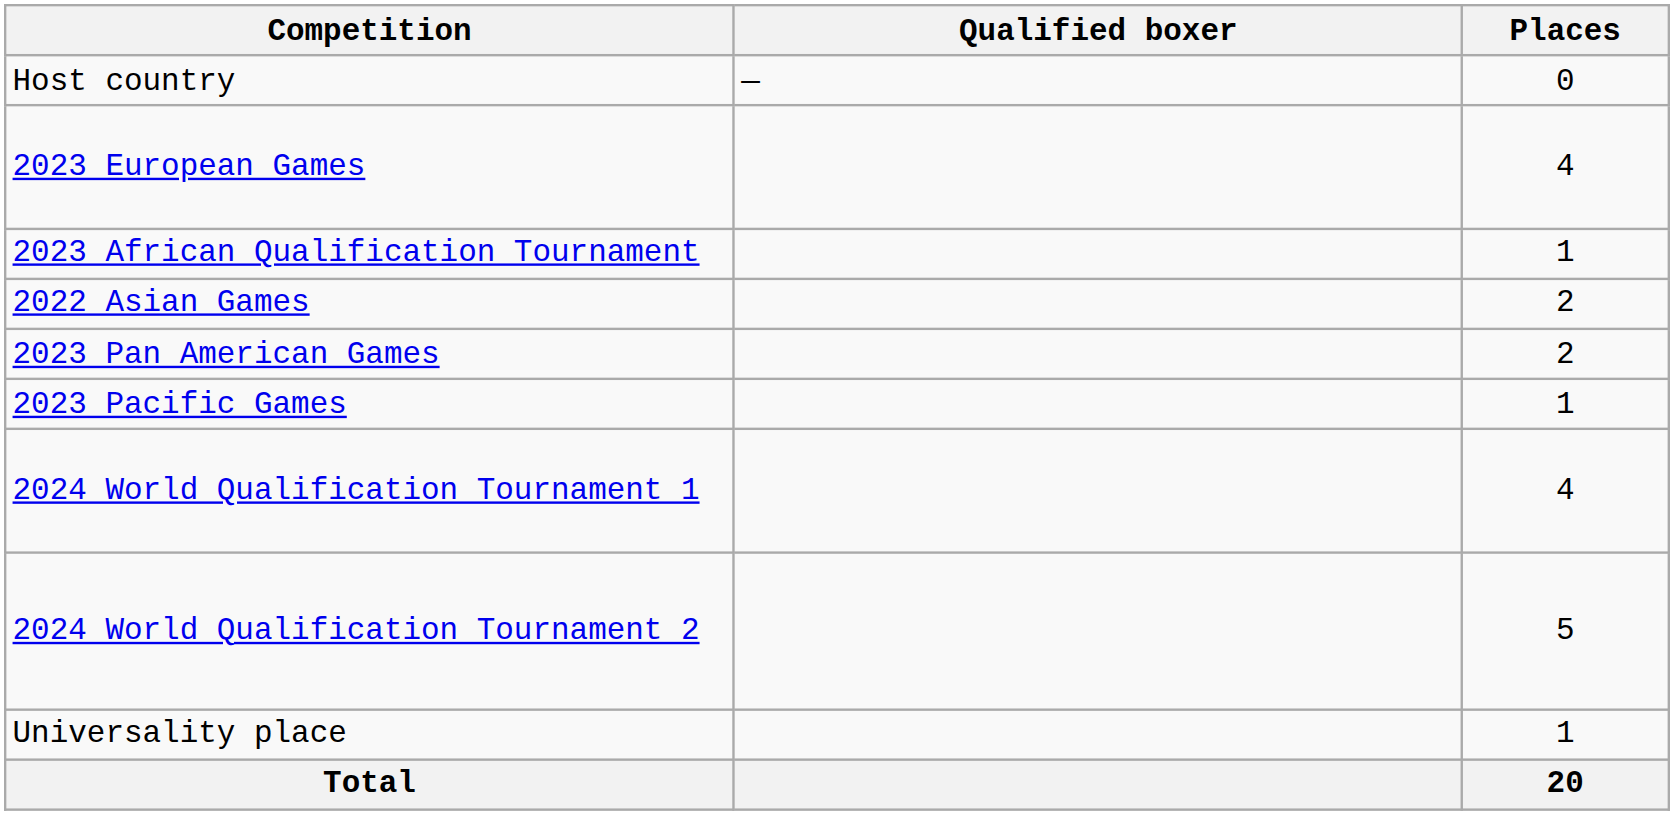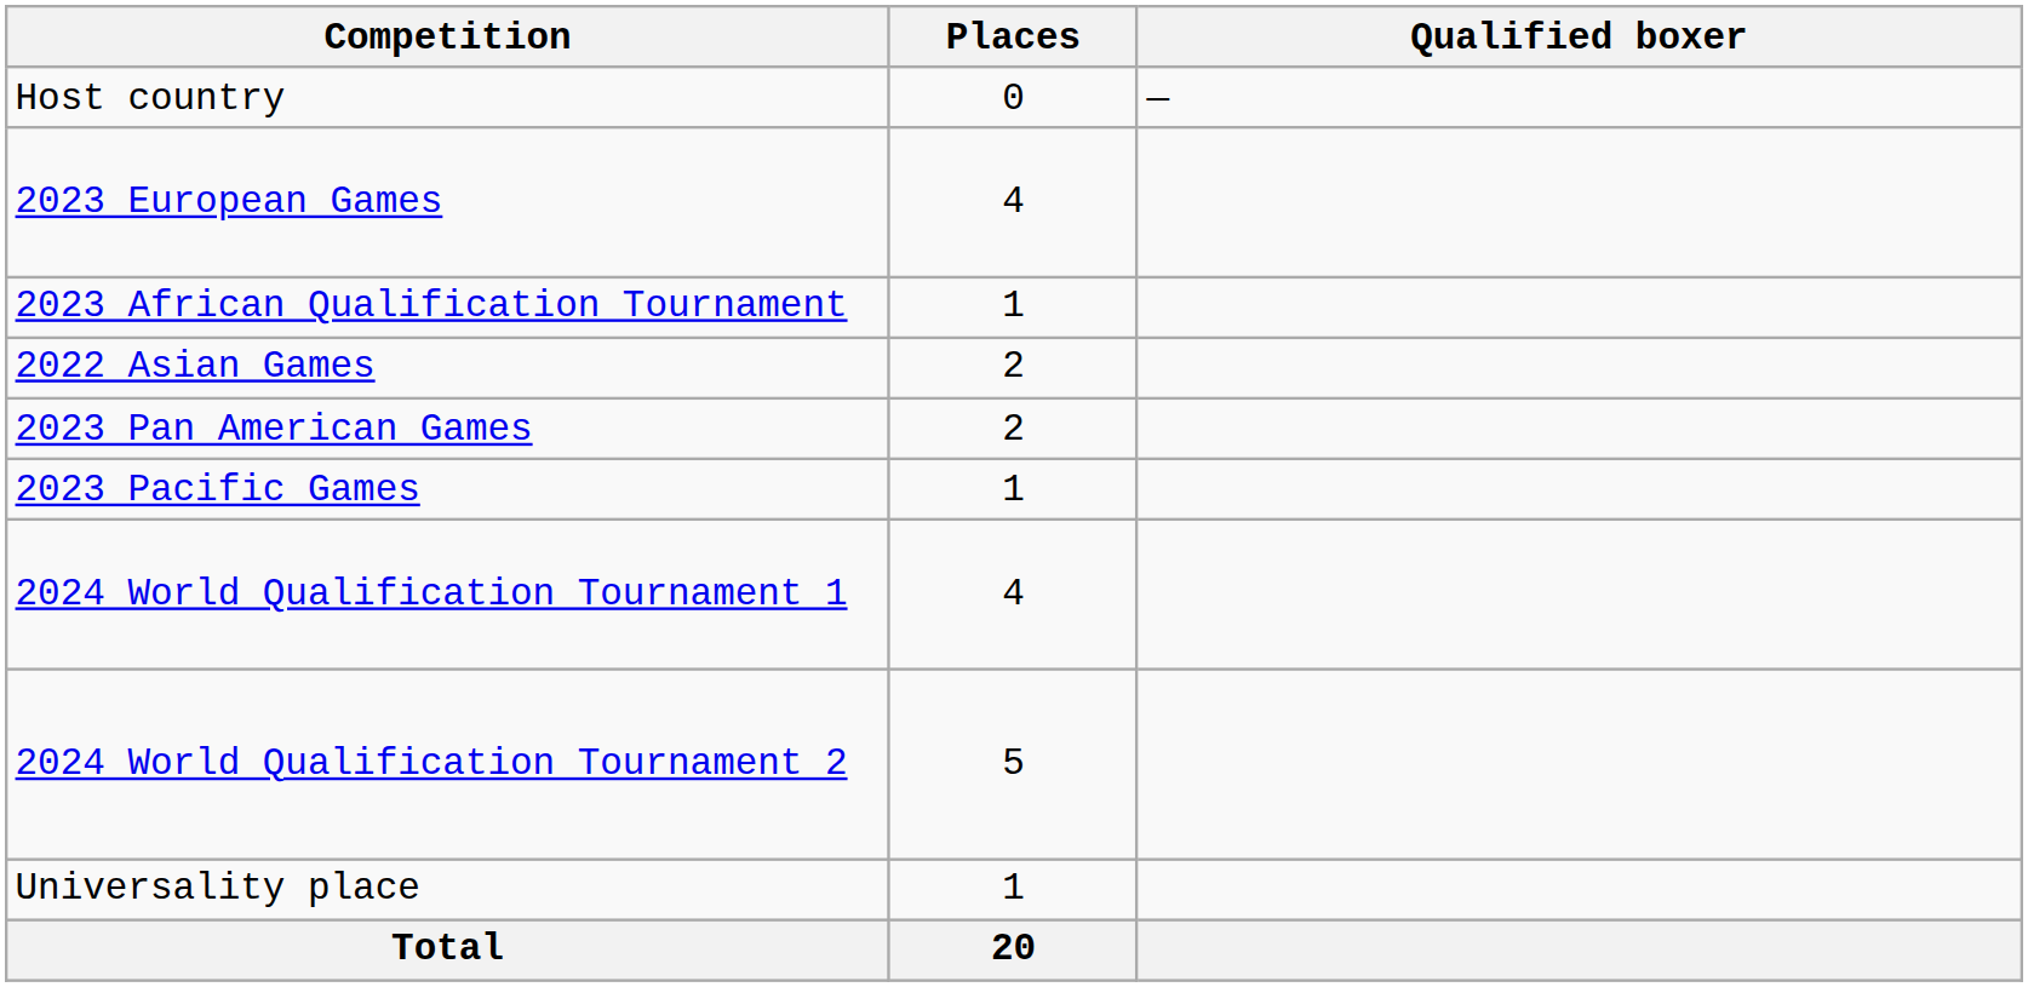columns swapped: Places <-> Qualified boxer
